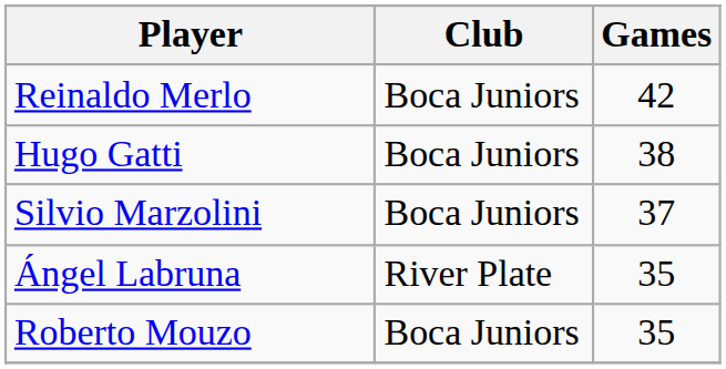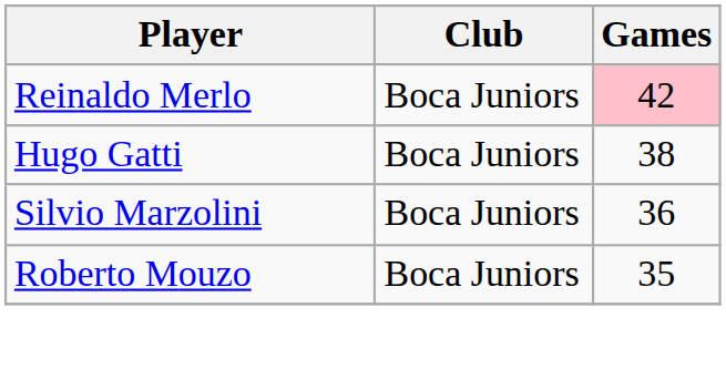Reinaldo Merlo | Games: no background -> pink background
Silvio Marzolini | Games: 37 -> 36
- row: Ángel Labruna | River Plate | 35
